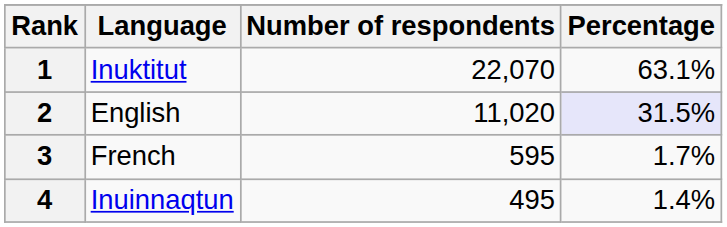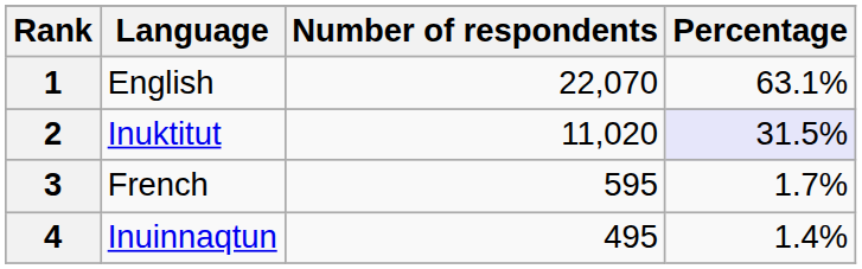1 | Language: Inuktitut -> English
2 | Language: English -> Inuktitut
